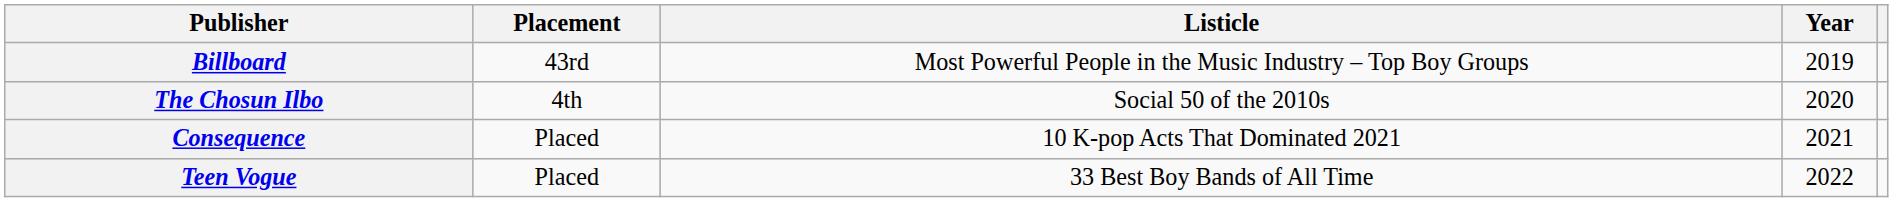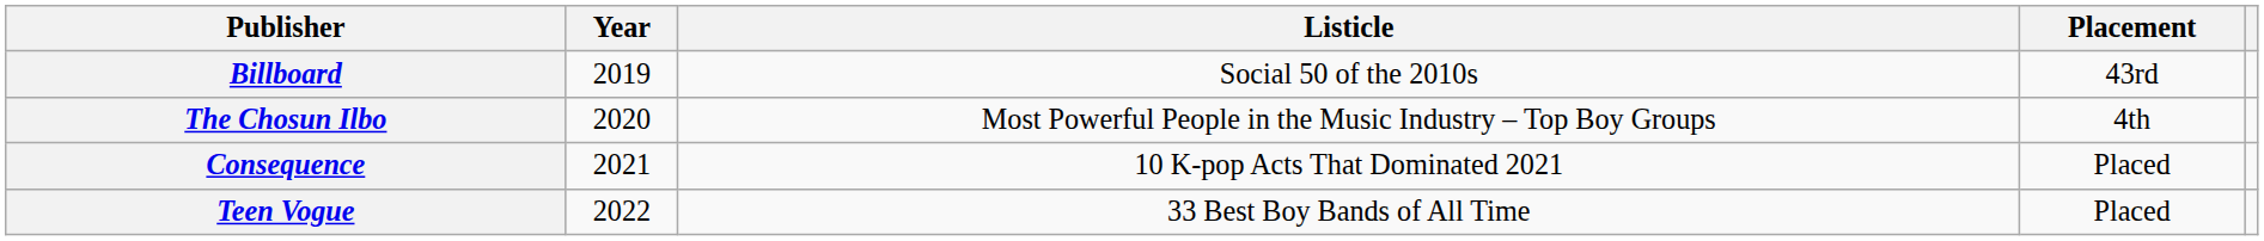columns swapped: Year <-> Placement
Billboard | Listicle: Most Powerful People in the Music Industry – Top Boy Groups -> Social 50 of the 2010s
The Chosun Ilbo | Listicle: Social 50 of the 2010s -> Most Powerful People in the Music Industry – Top Boy Groups
